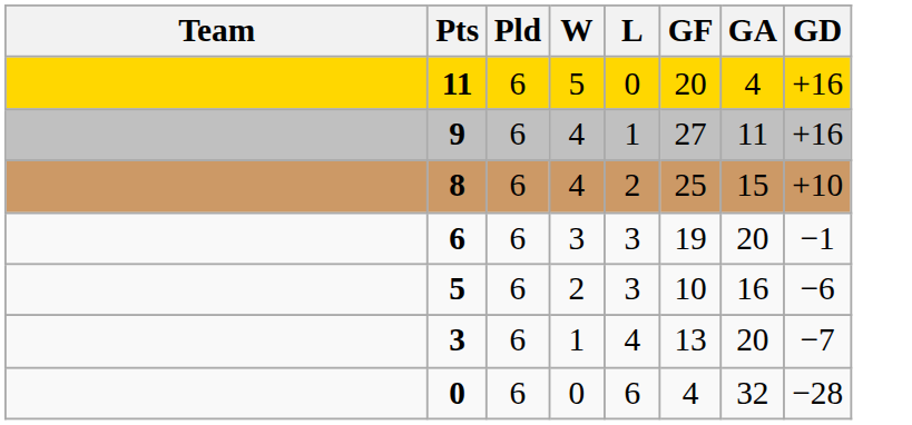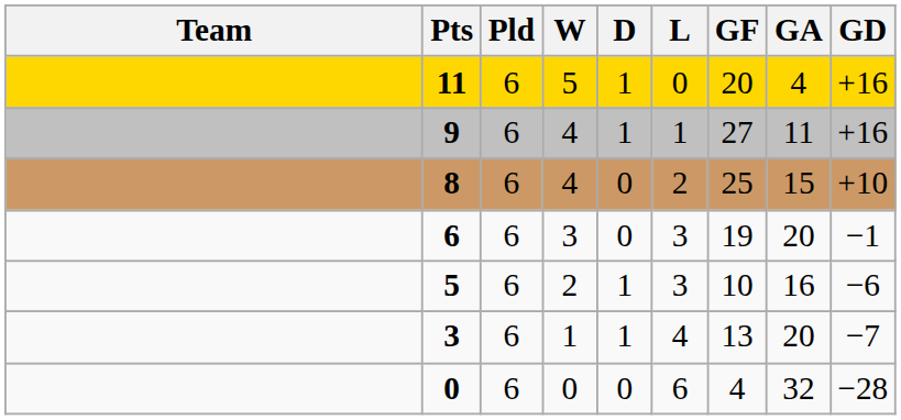+ column: D | 1 | 1 | 0 | 0 | 1 | 1 | 0
